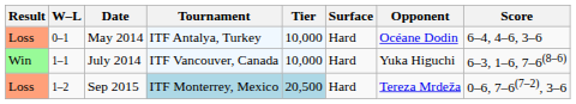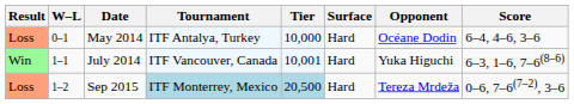July 2014 | Tier: 10,000 -> 10,001
